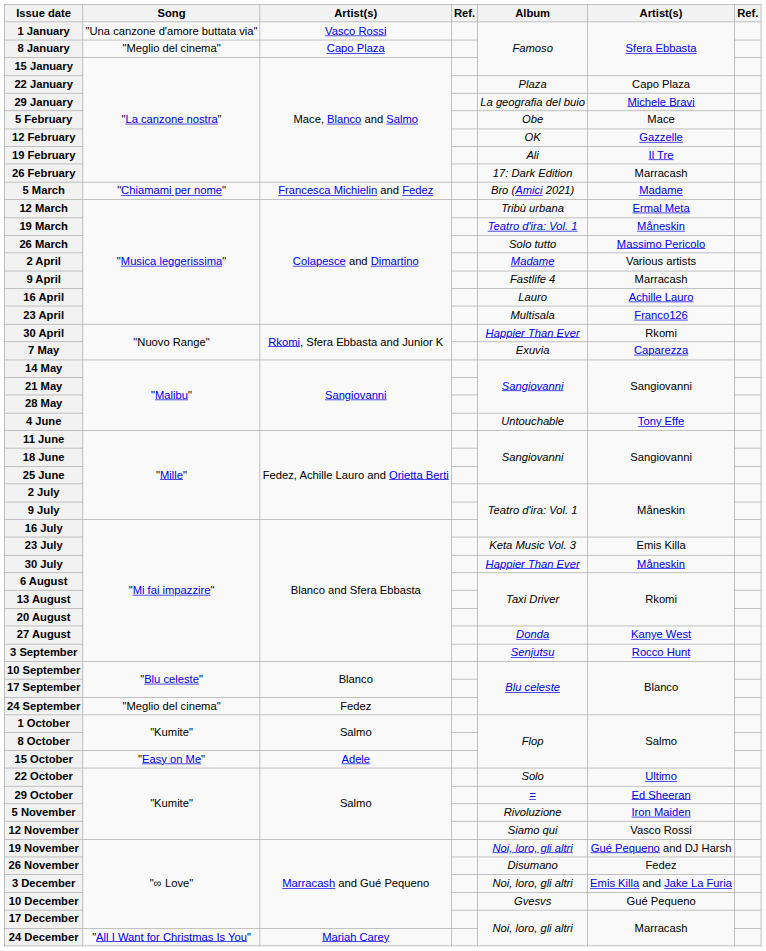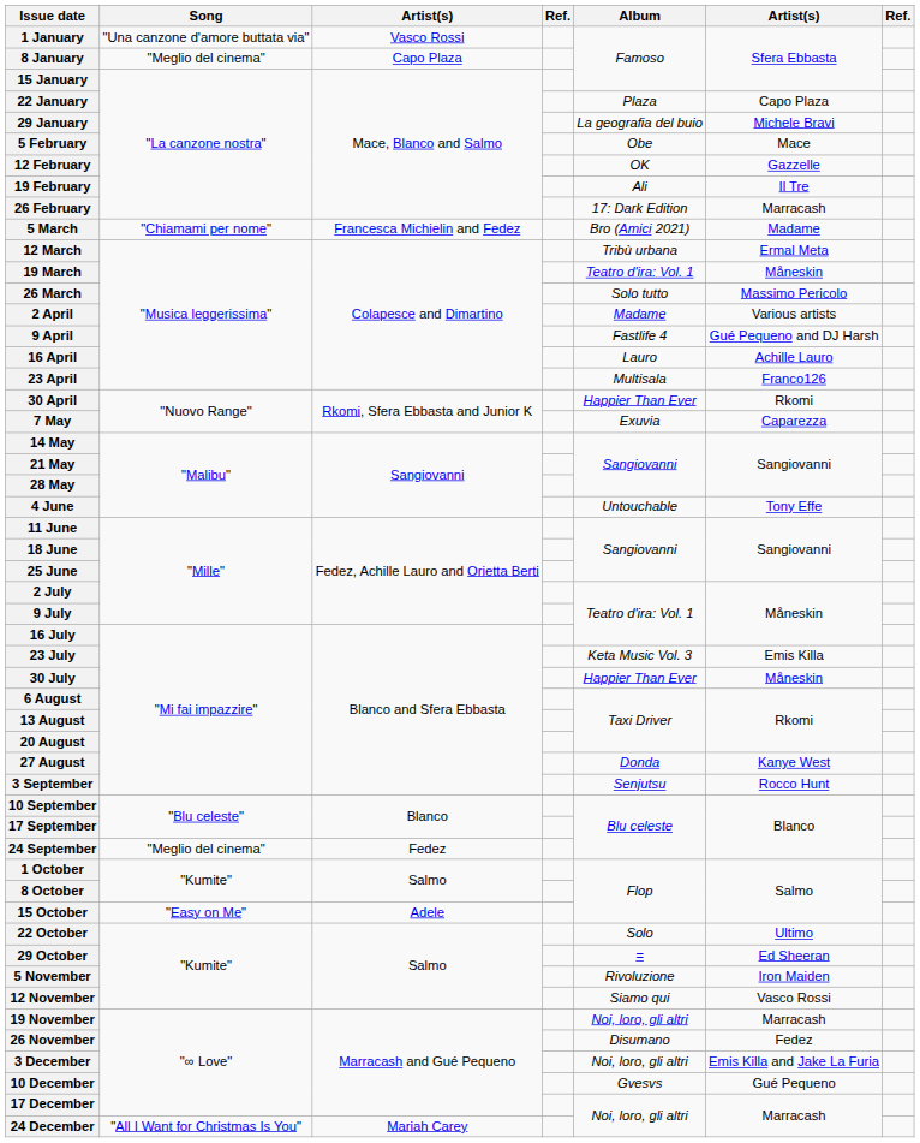9 April | column 6: Marracash -> Gué Pequeno and DJ Harsh
19 November | column 6: Gué Pequeno and DJ Harsh -> Marracash
